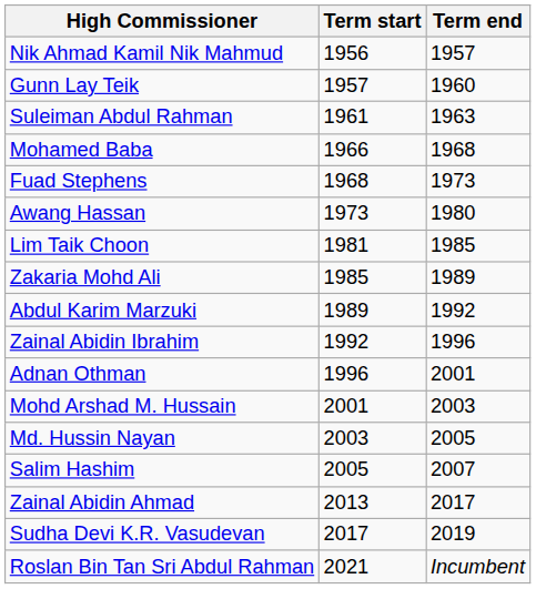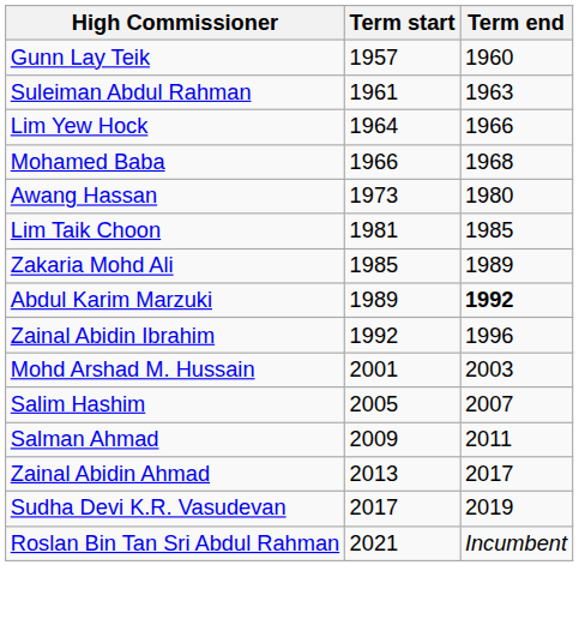- row: Nik Ahmad Kamil Nik Mahmud | 1956 | 1957
+ row: Lim Yew Hock | 1964 | 1966
- row: Fuad Stephens | 1968 | 1973
Abdul Karim Marzuki | Term end: normal -> bold
- row: Adnan Othman | 1996 | 2001
- row: Md. Hussin Nayan | 2003 | 2005
+ row: Salman Ahmad | 2009 | 2011
